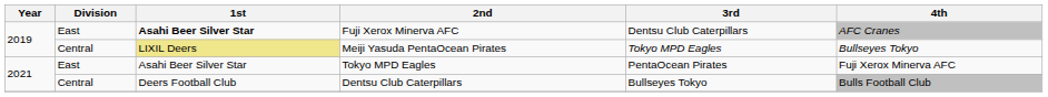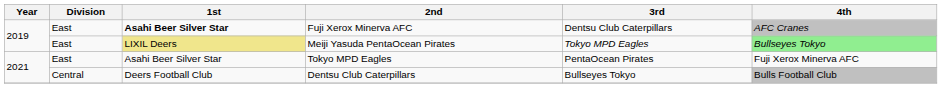Meiji Yasuda PentaOcean Pirates | Division: Central -> East
Meiji Yasuda PentaOcean Pirates | 4th: no background -> lightgreen background
